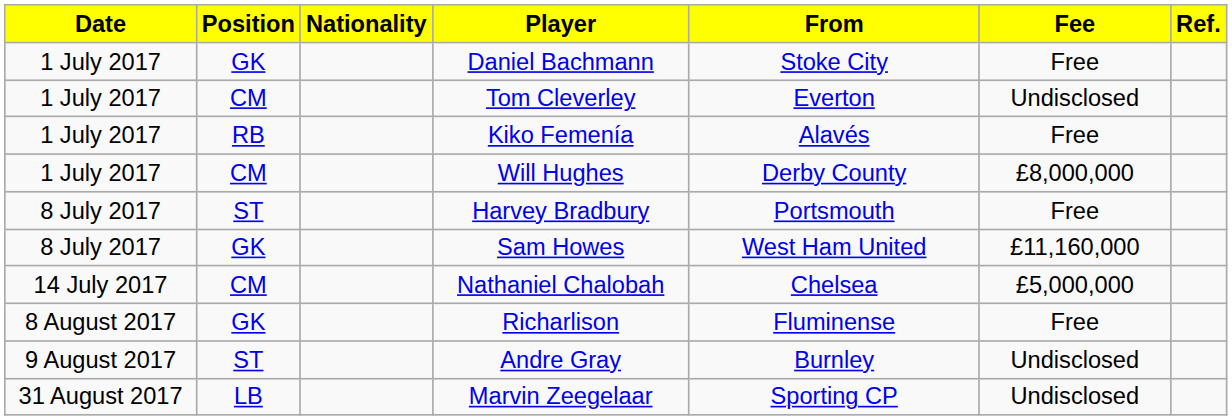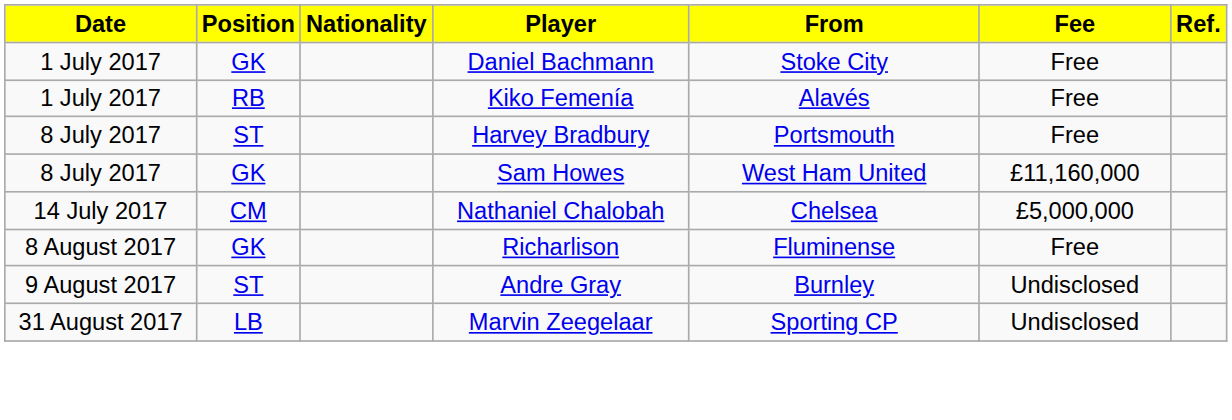- row: 1 July 2017 | CM | Tom Cleverley | Everton | Undisclosed
- row: 1 July 2017 | CM | Will Hughes | Derby County | £8,000,000
